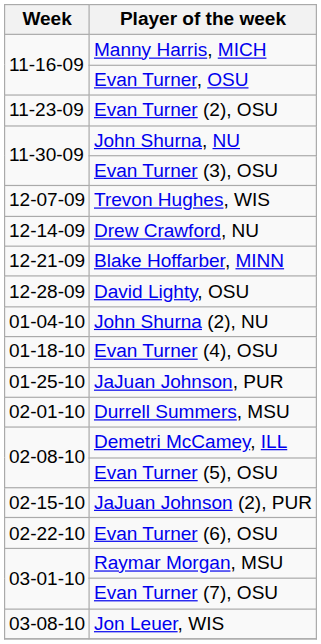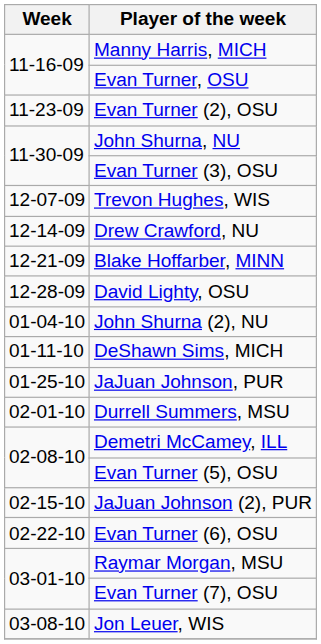+ row: 01-11-10 | DeShawn Sims, MICH
- row: 01-18-10 | Evan Turner (4), OSU
